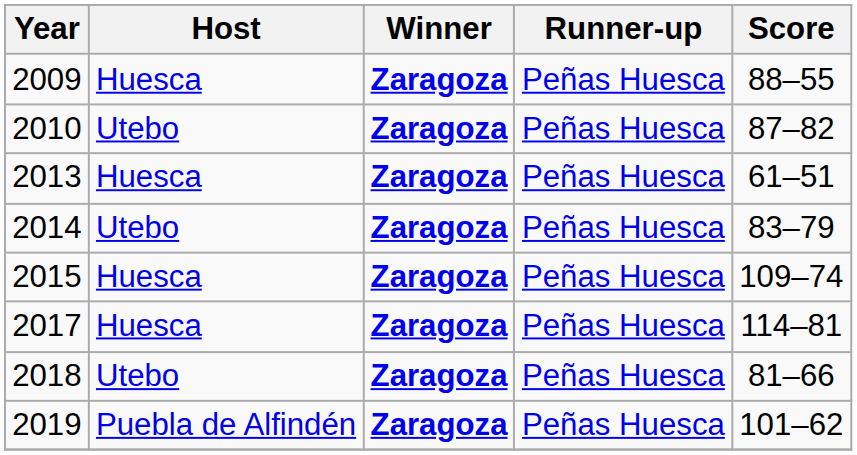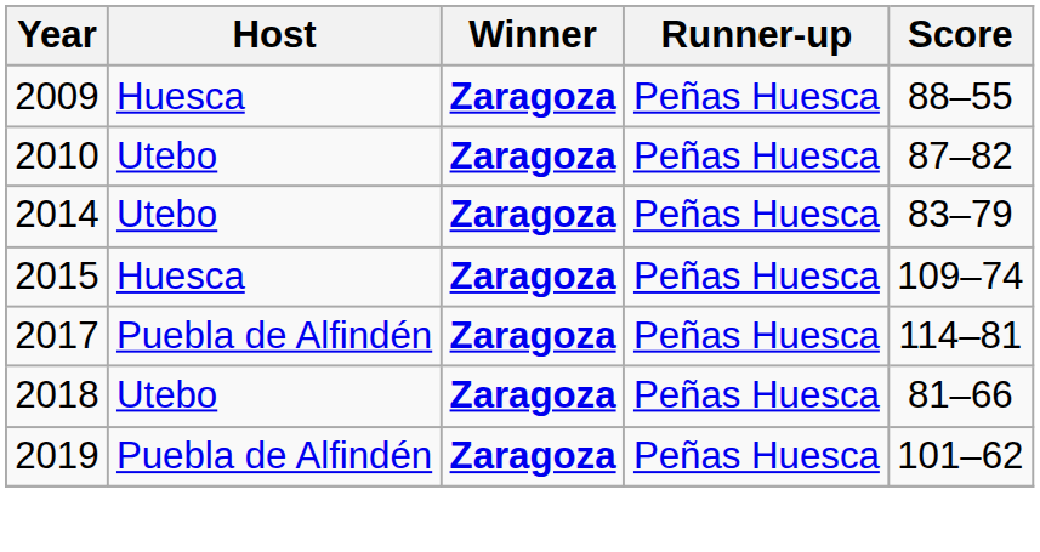- row: 2013 | Huesca | Zaragoza | Peñas Huesca | 61–51
2017 | Host: Huesca -> Puebla de Alfindén
